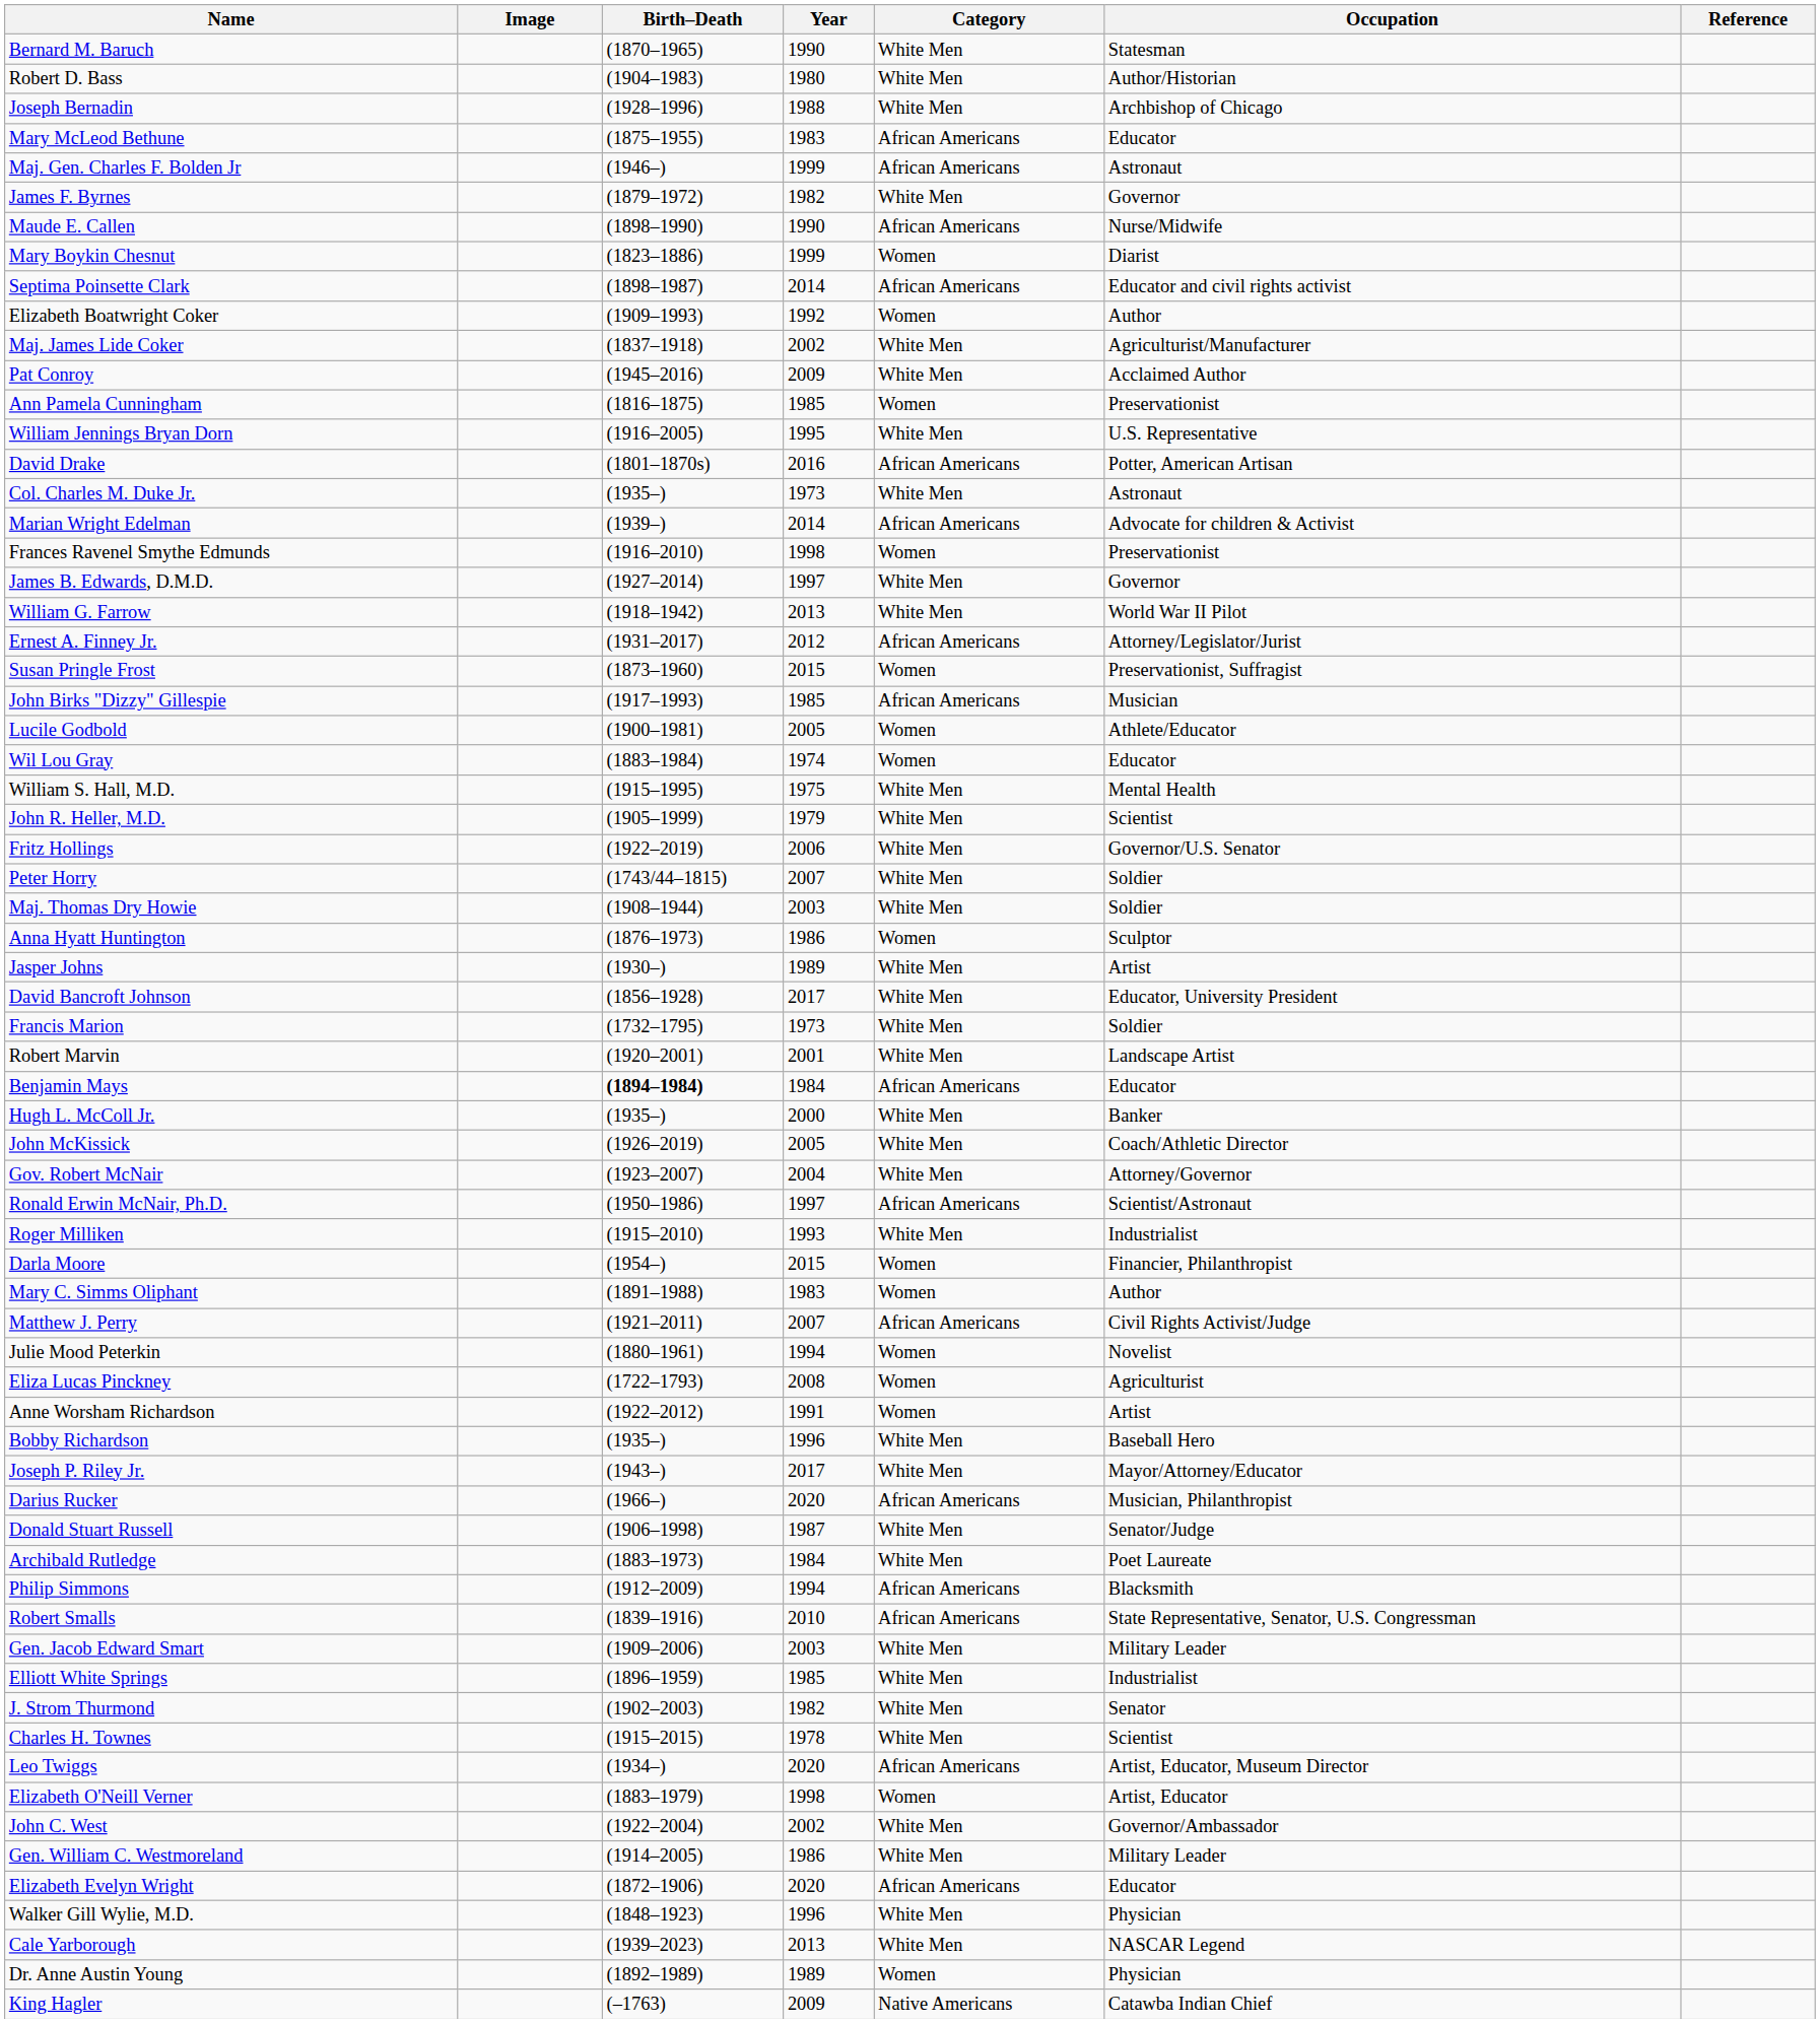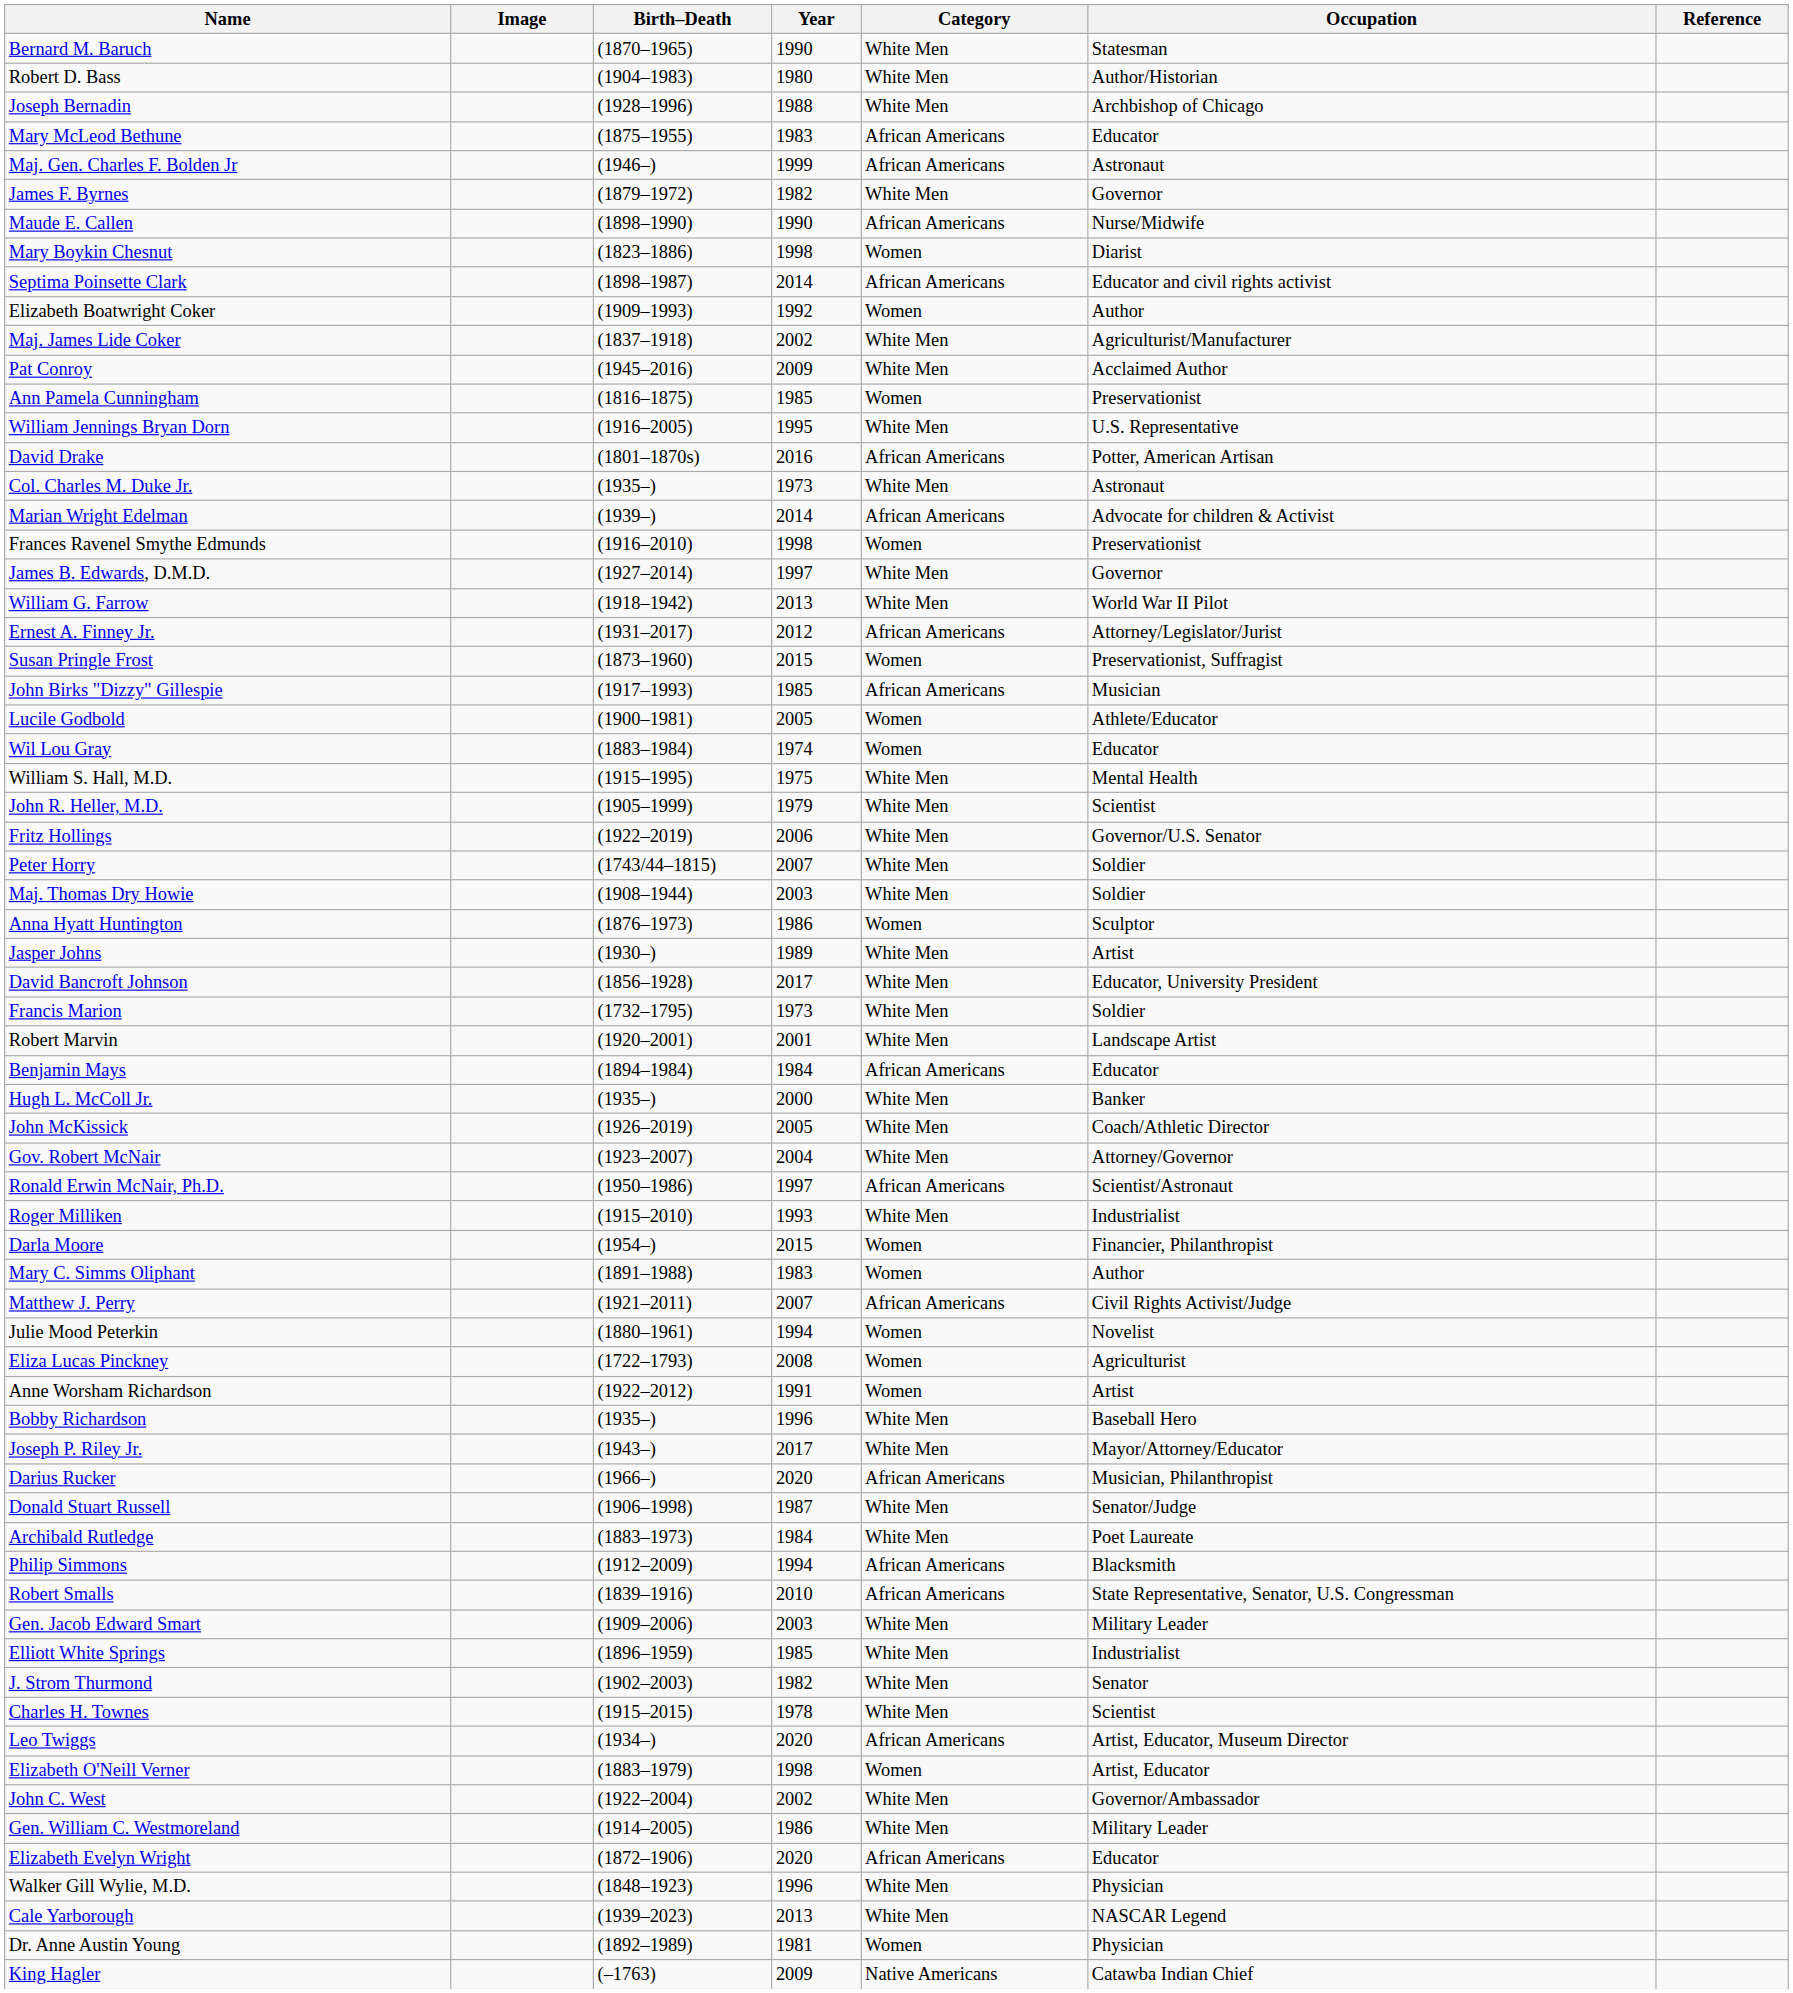Mary Boykin Chesnut | Year: 1999 -> 1998
Benjamin Mays | Birth–Death: bold -> normal
Dr. Anne Austin Young | Year: 1989 -> 1981
